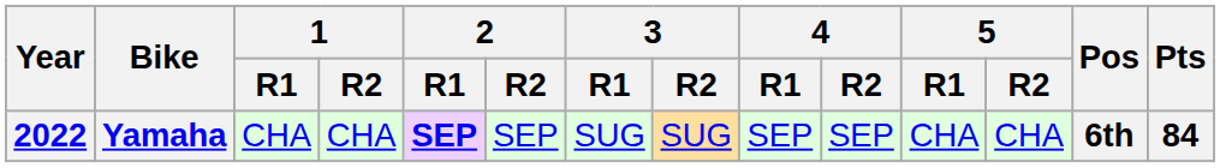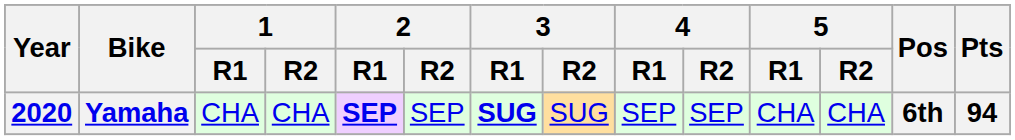Yamaha | Year: 2022 -> 2020
Yamaha | 3 / R1: normal -> bold
Yamaha | Pts: 84 -> 94
